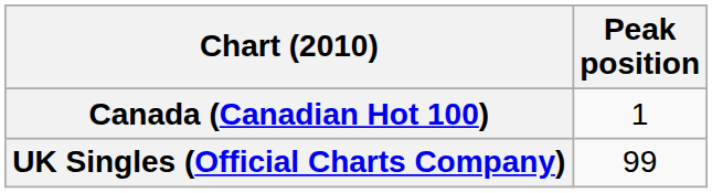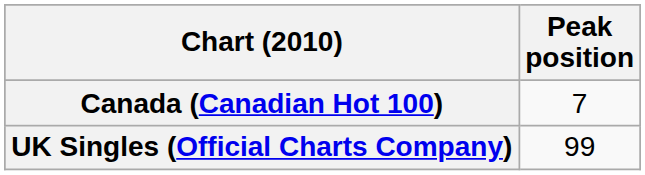Canada (Canadian Hot 100) | Peak position: 1 -> 7
